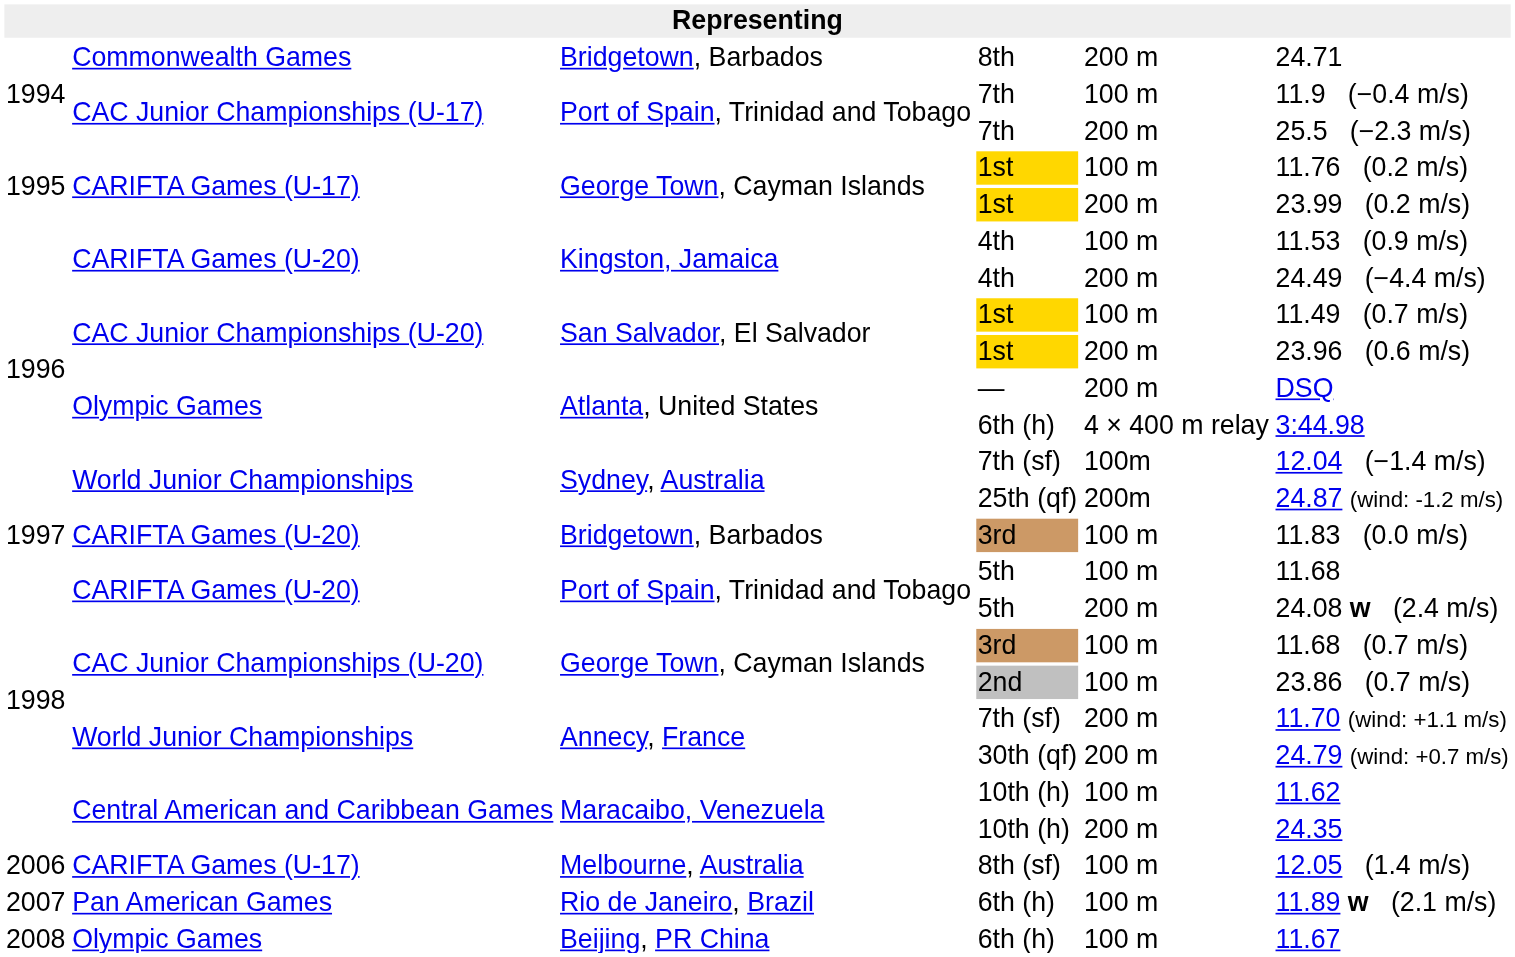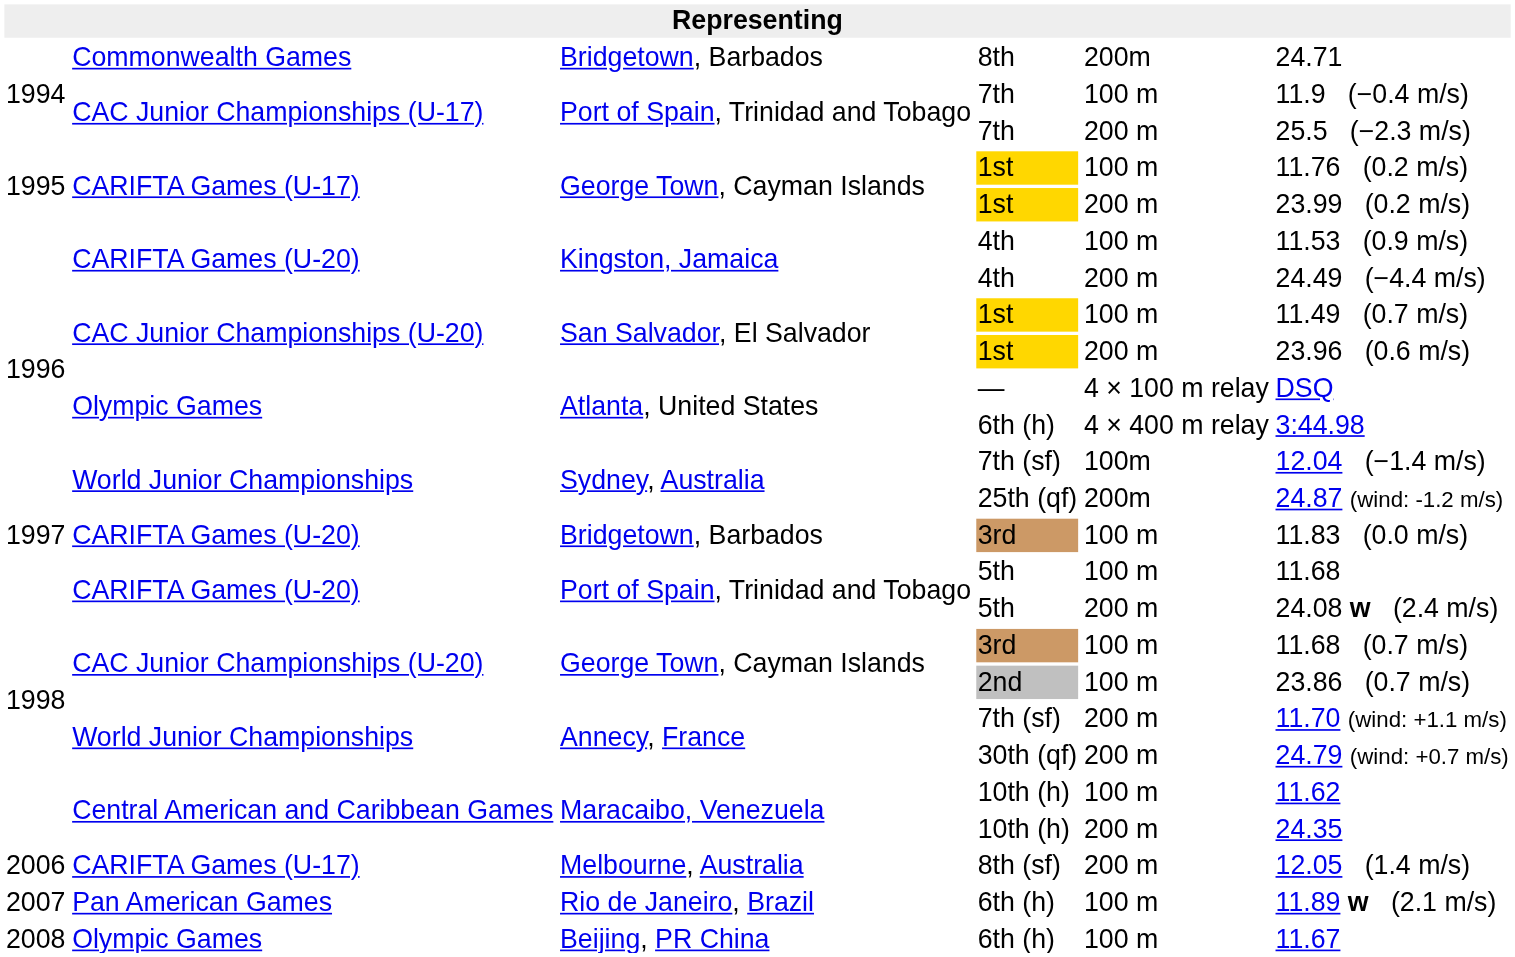8th | column 5: 200 m -> 200m
— | column 5: 200 m -> 4 × 100 m relay
8th (sf) | column 5: 100 m -> 200 m
